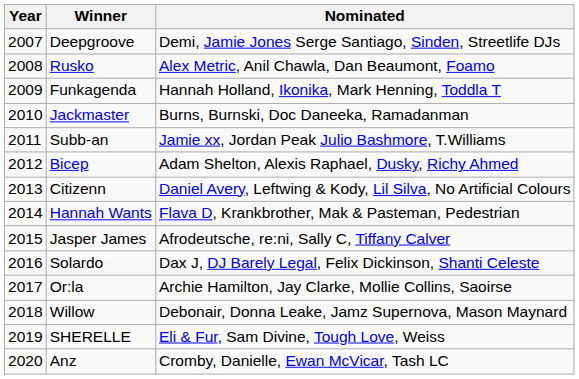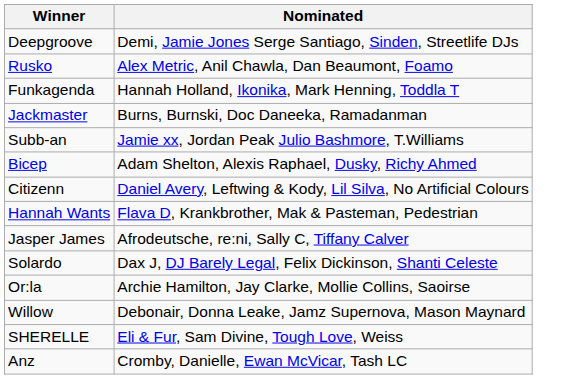- column: Year | 2007 | 2008 | 2009 | 2010 | 2011 | 2012 | 2013 | 2014 | 2015 | 2016 | 2017 | 2018 | 2019 | 2020
